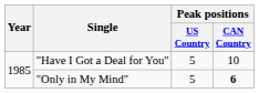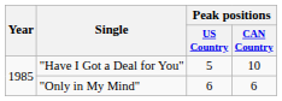"Only in My Mind" | Peak positions / US Country: 5 -> 6
"Only in My Mind" | Peak positions / CAN Country: bold -> normal
